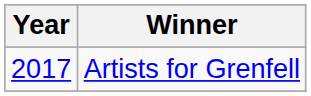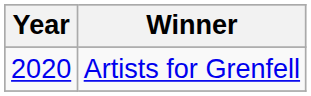Artists for Grenfell | Year: 2017 -> 2020
